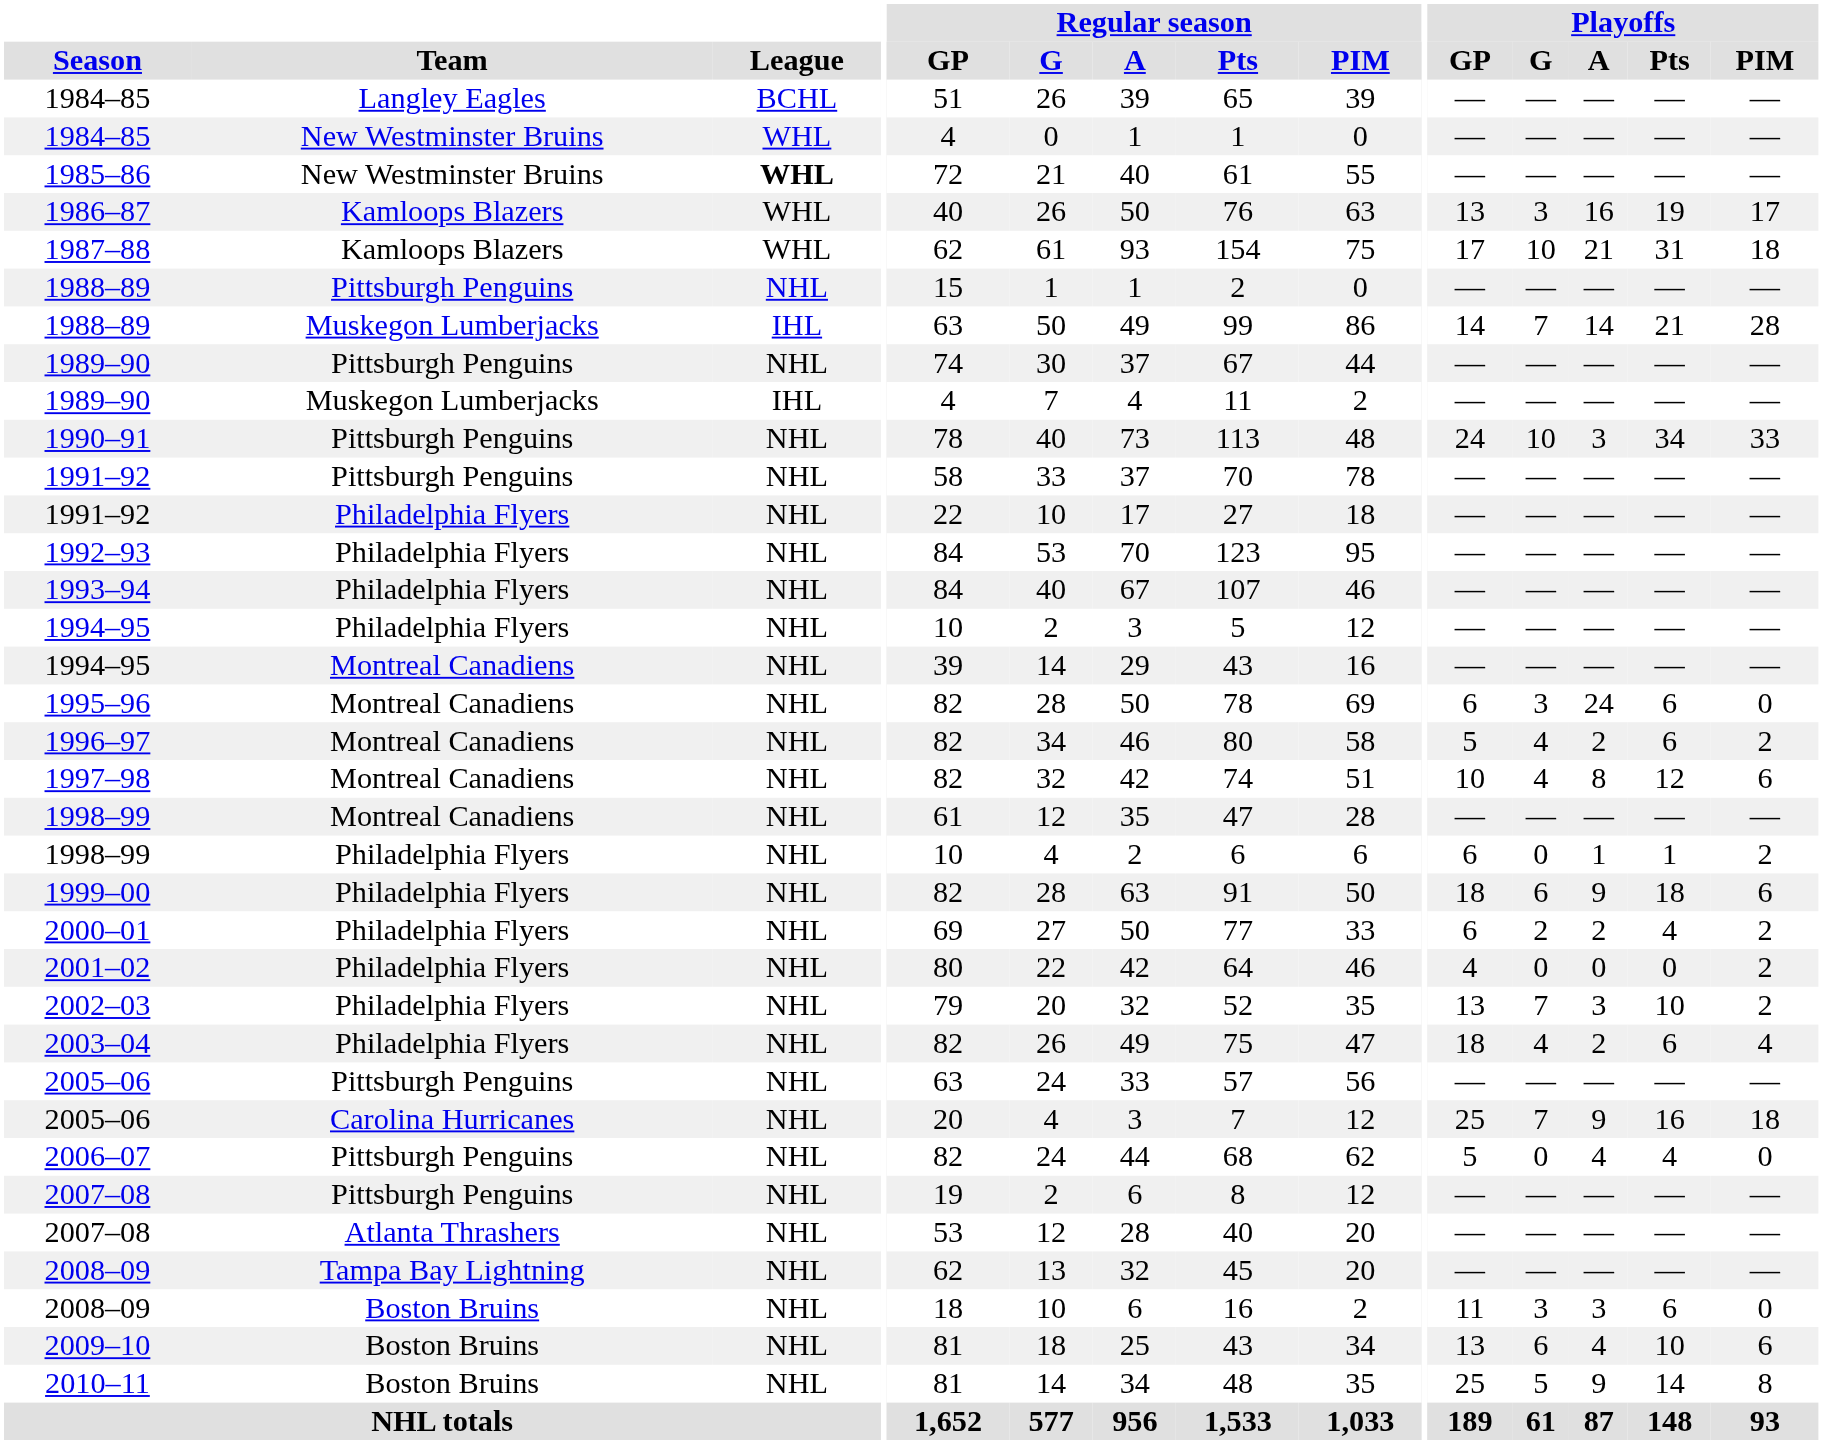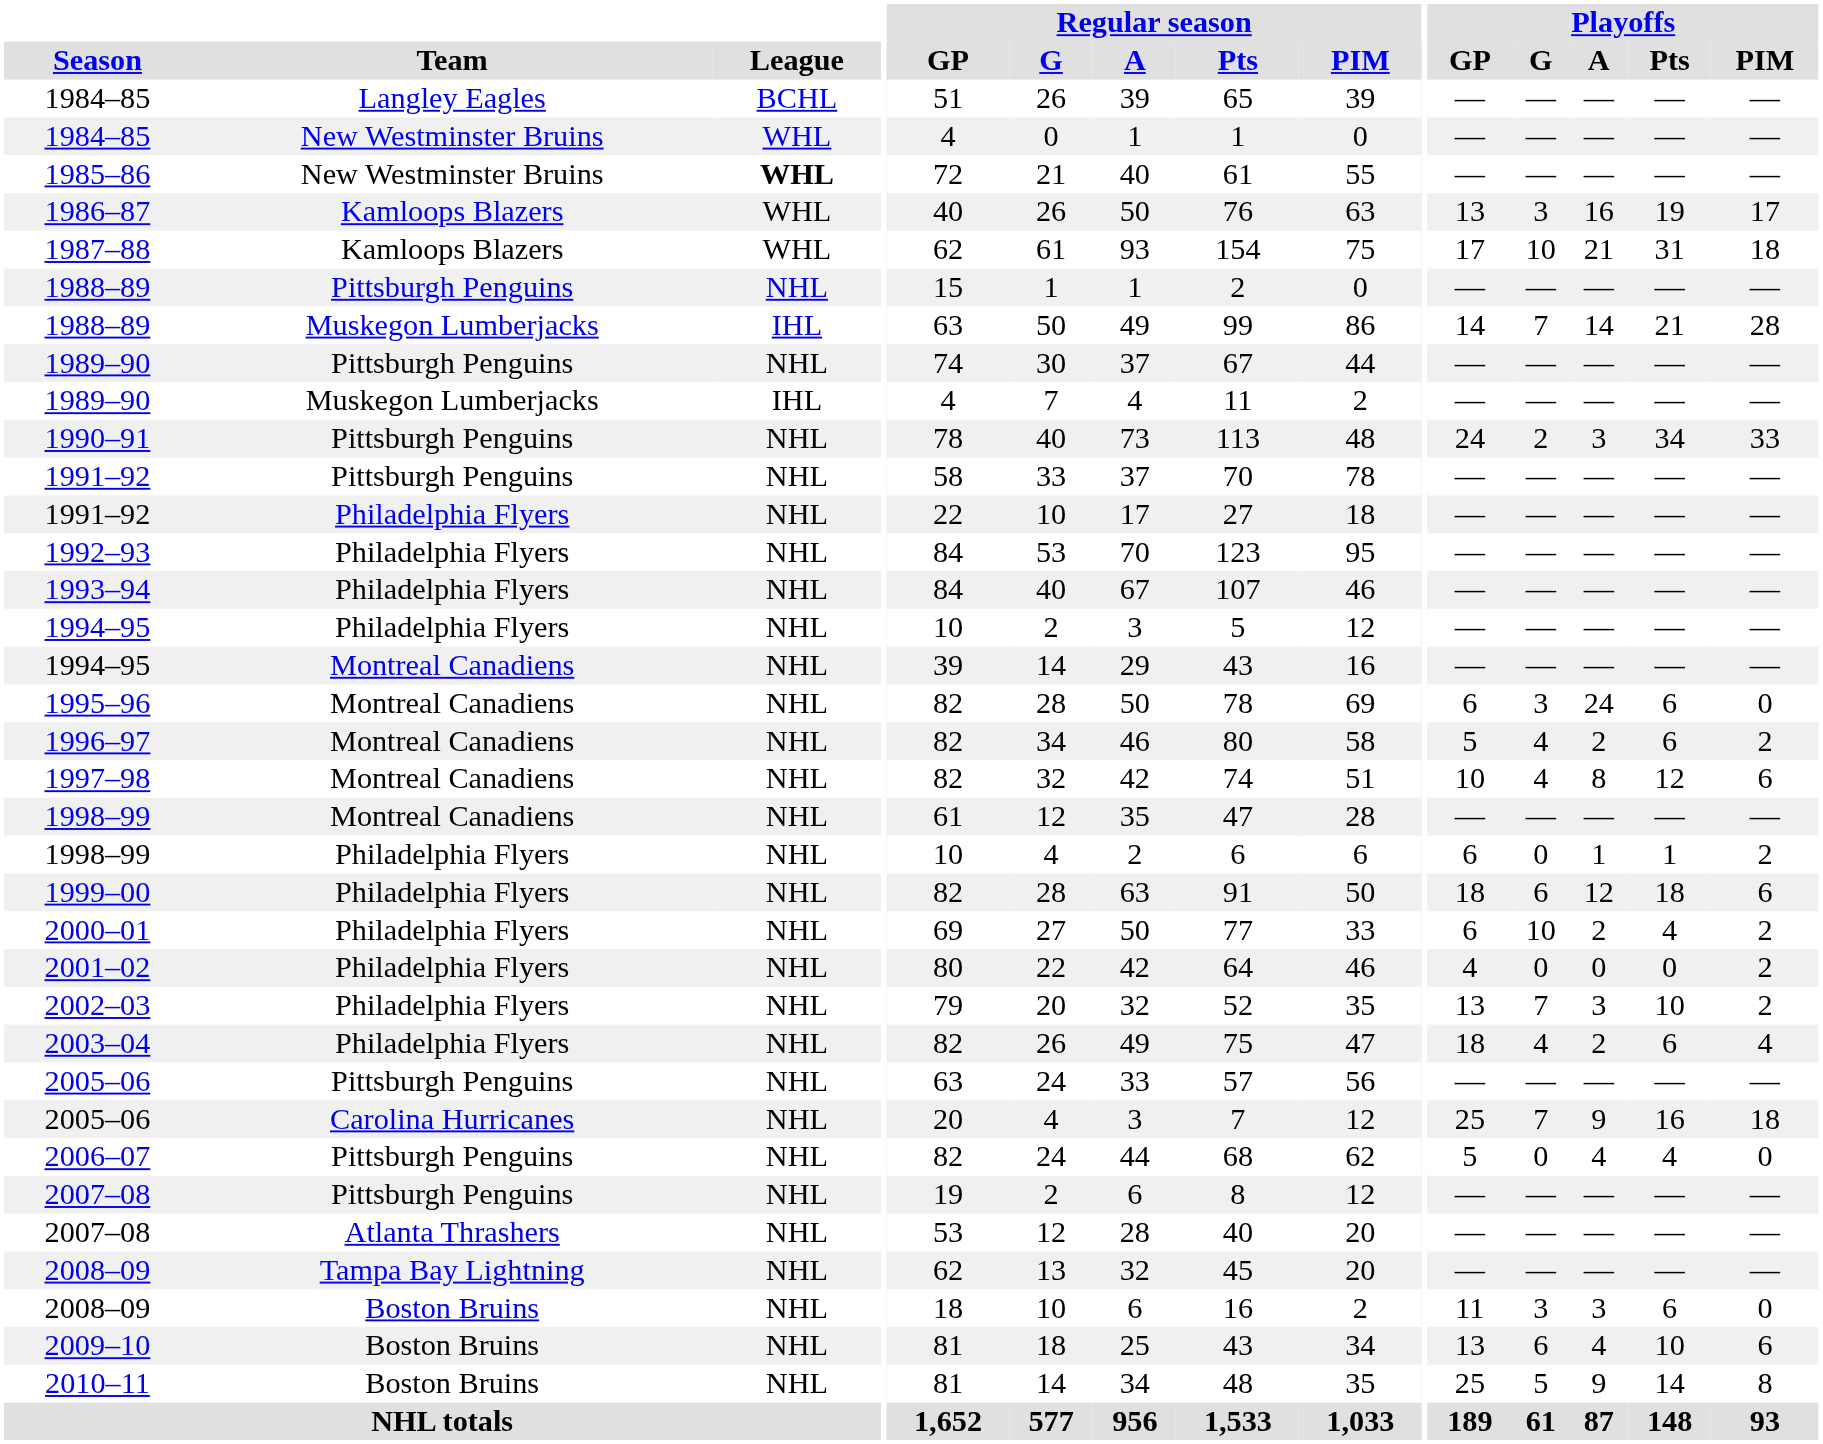1990–91 | Playoffs / G: 10 -> 2
1999–00 | Playoffs / A: 9 -> 12
2000–01 | Playoffs / G: 2 -> 10
